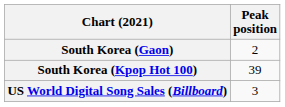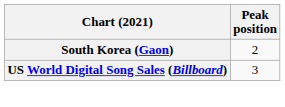- row: South Korea (Kpop Hot 100) | 39
